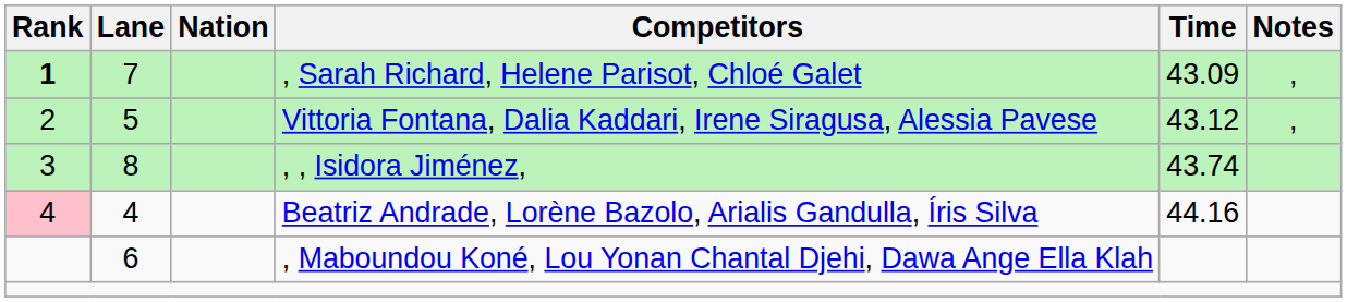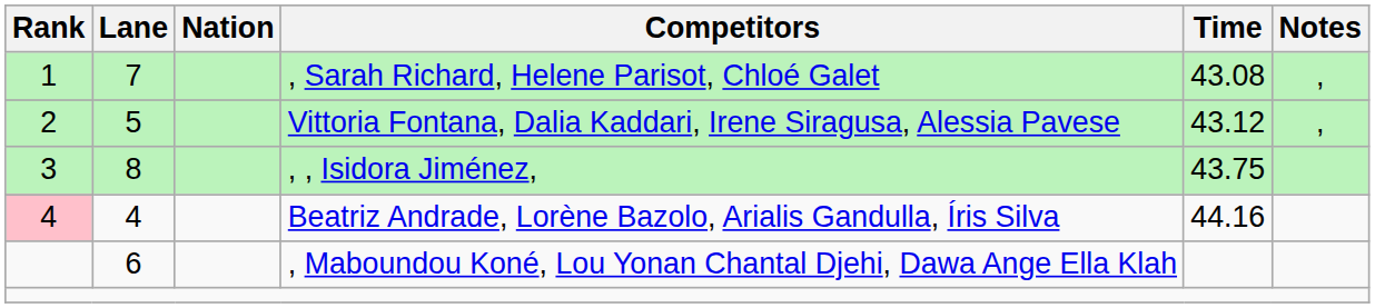, Sarah Richard, Helene Parisot, Chloé Galet | Rank: bold -> normal
, Sarah Richard, Helene Parisot, Chloé Galet | Time: 43.09 -> 43.08
, , Isidora Jiménez, | Time: 43.74 -> 43.75
